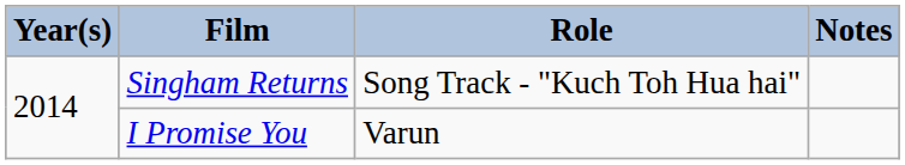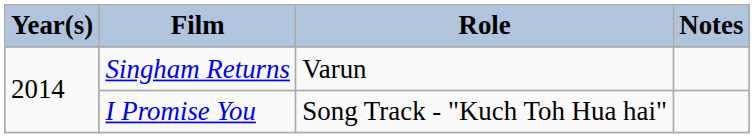Singham Returns | Role: Song Track - "Kuch Toh Hua hai" -> Varun
I Promise You | Role: Varun -> Song Track - "Kuch Toh Hua hai"
